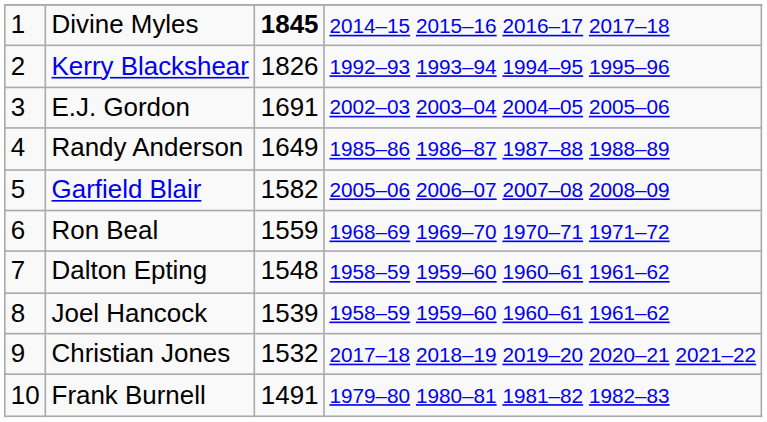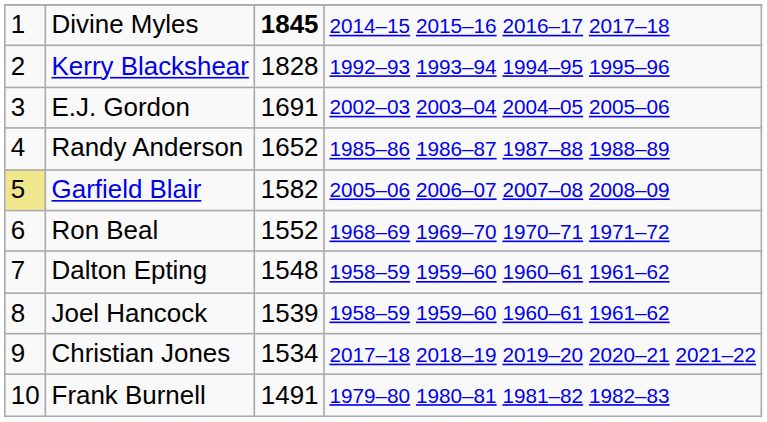Kerry Blackshear | column 3: 1826 -> 1828
Randy Anderson | column 3: 1649 -> 1652
Garfield Blair | column 1: no background -> khaki background
Ron Beal | column 3: 1559 -> 1552
Christian Jones | column 3: 1532 -> 1534
